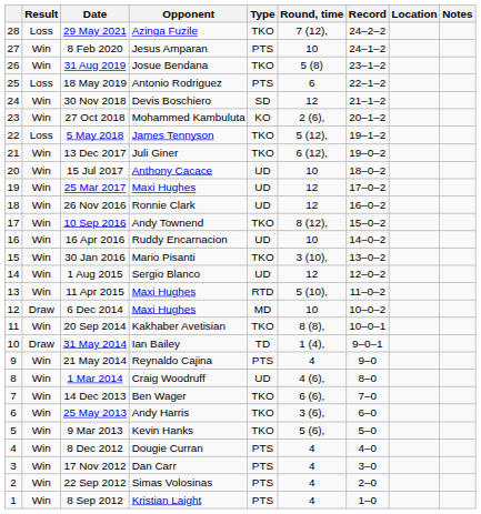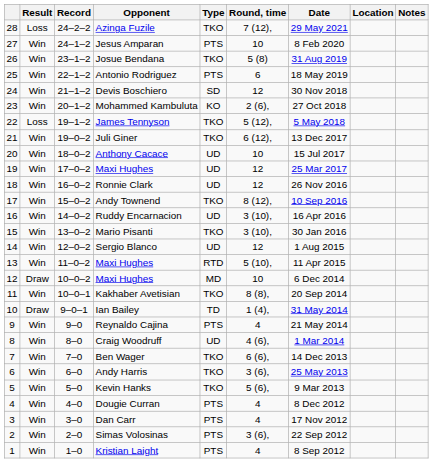columns swapped: Record <-> Date
Antonio Rodriguez | Result: Loss -> Win
Ruddy Encarnacion | Round, time: 10 -> 3 (10),
Simas Volosinas | Round, time: 4 -> 3 (6),
